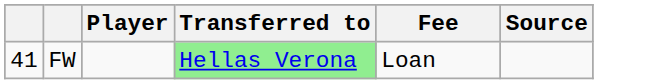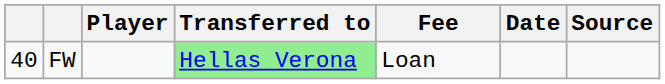+ column: Date
FW | column 1: 41 -> 40
